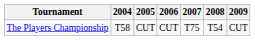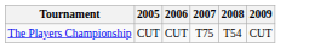- column: 2004 | T58
